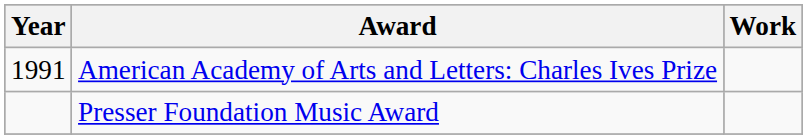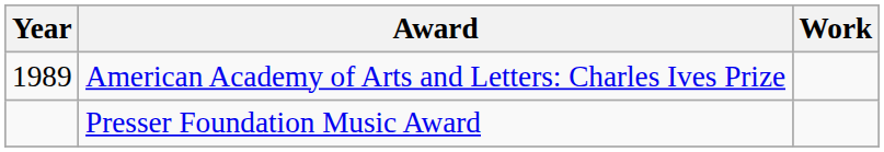American Academy of Arts and Letters: Charles Ives Prize | Year: 1991 -> 1989
